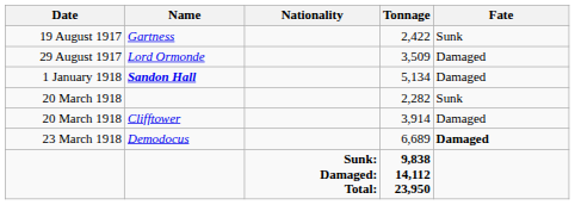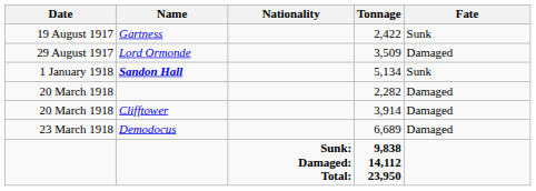5,134 | Fate: Damaged -> Sunk
2,282 | Fate: Sunk -> Damaged
6,689 | Fate: bold -> normal
